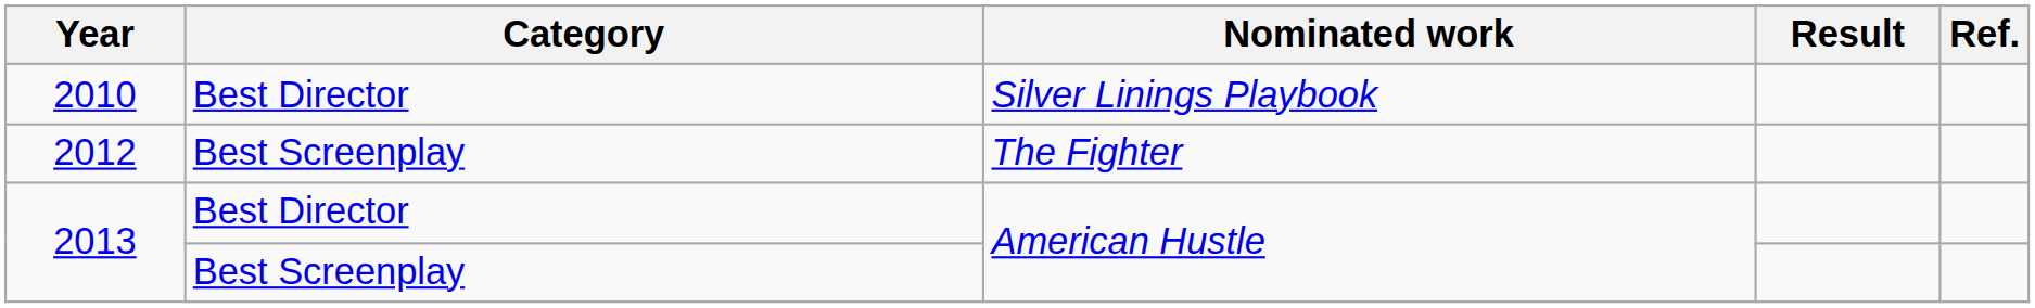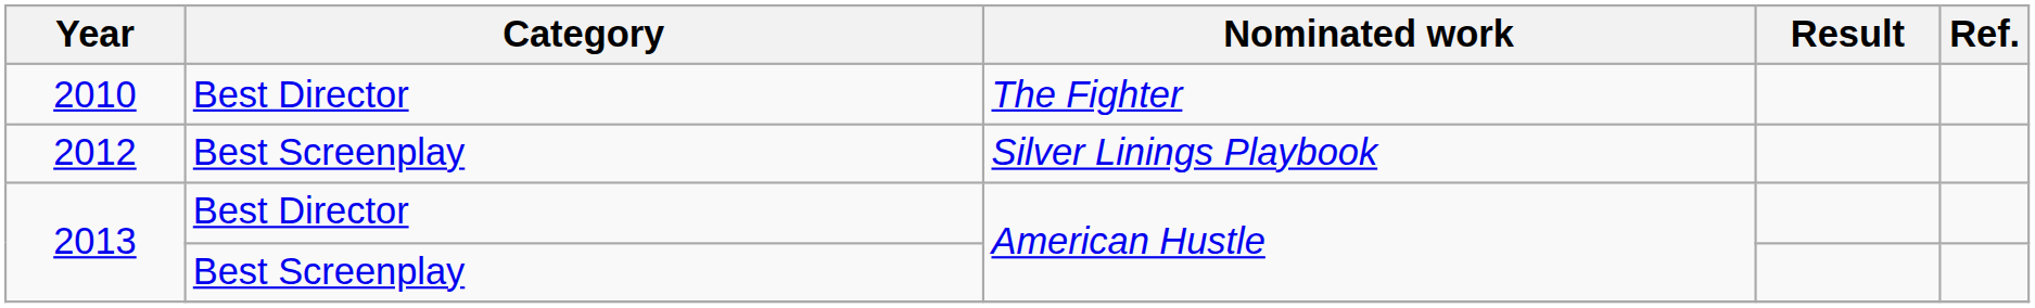2010 | Nominated work: Silver Linings Playbook -> The Fighter
2012 | Nominated work: The Fighter -> Silver Linings Playbook
